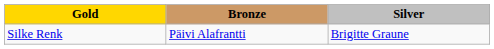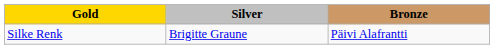columns swapped: Silver <-> Bronze
